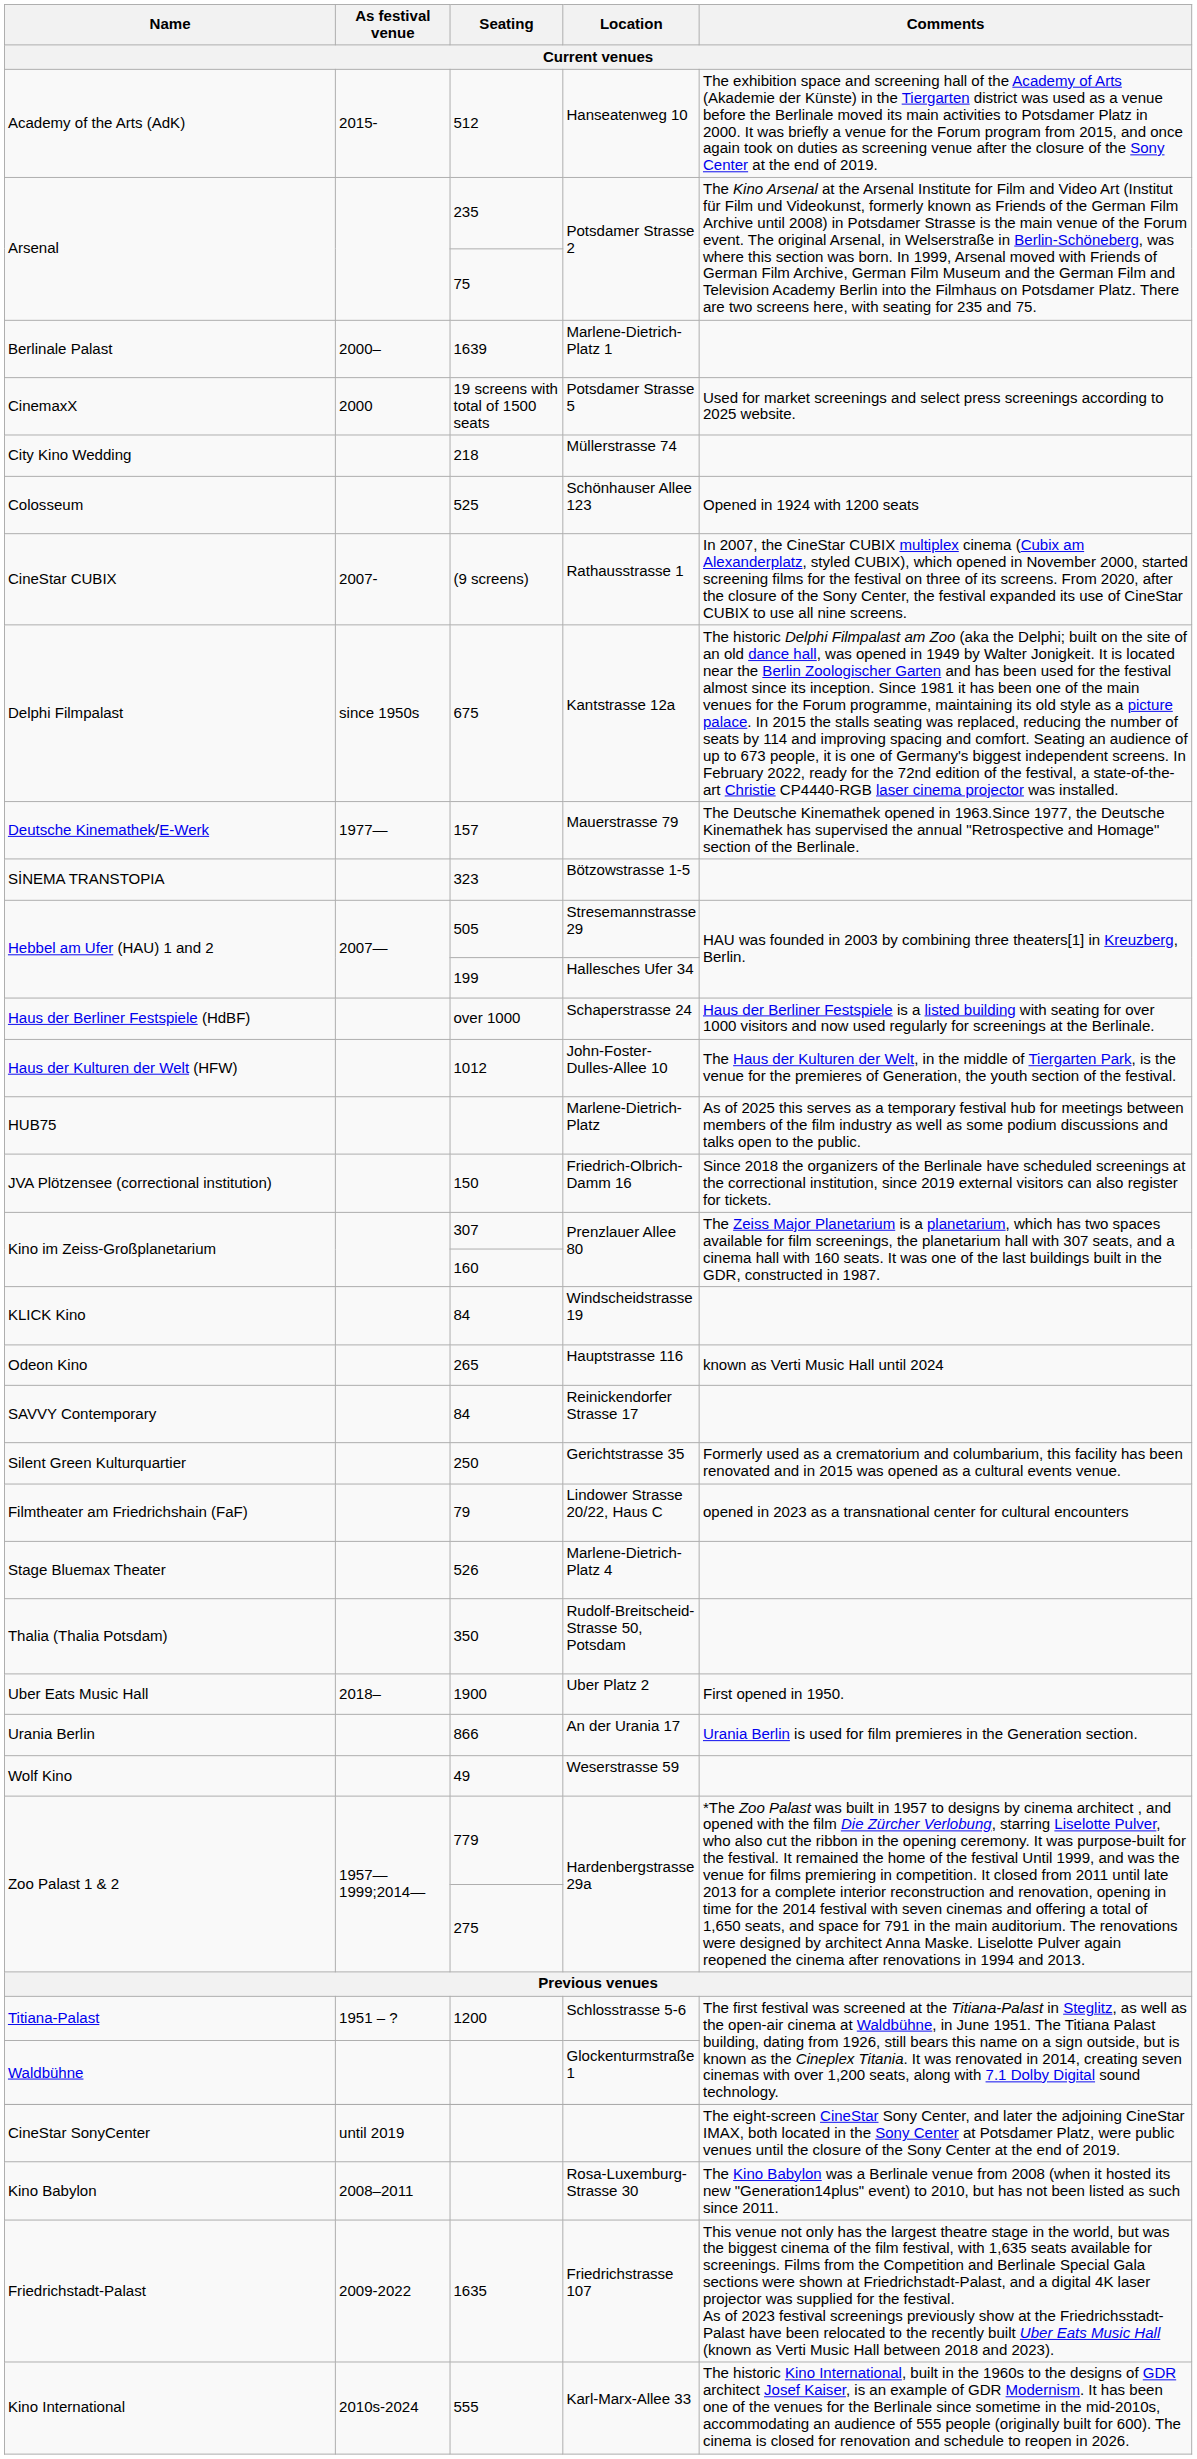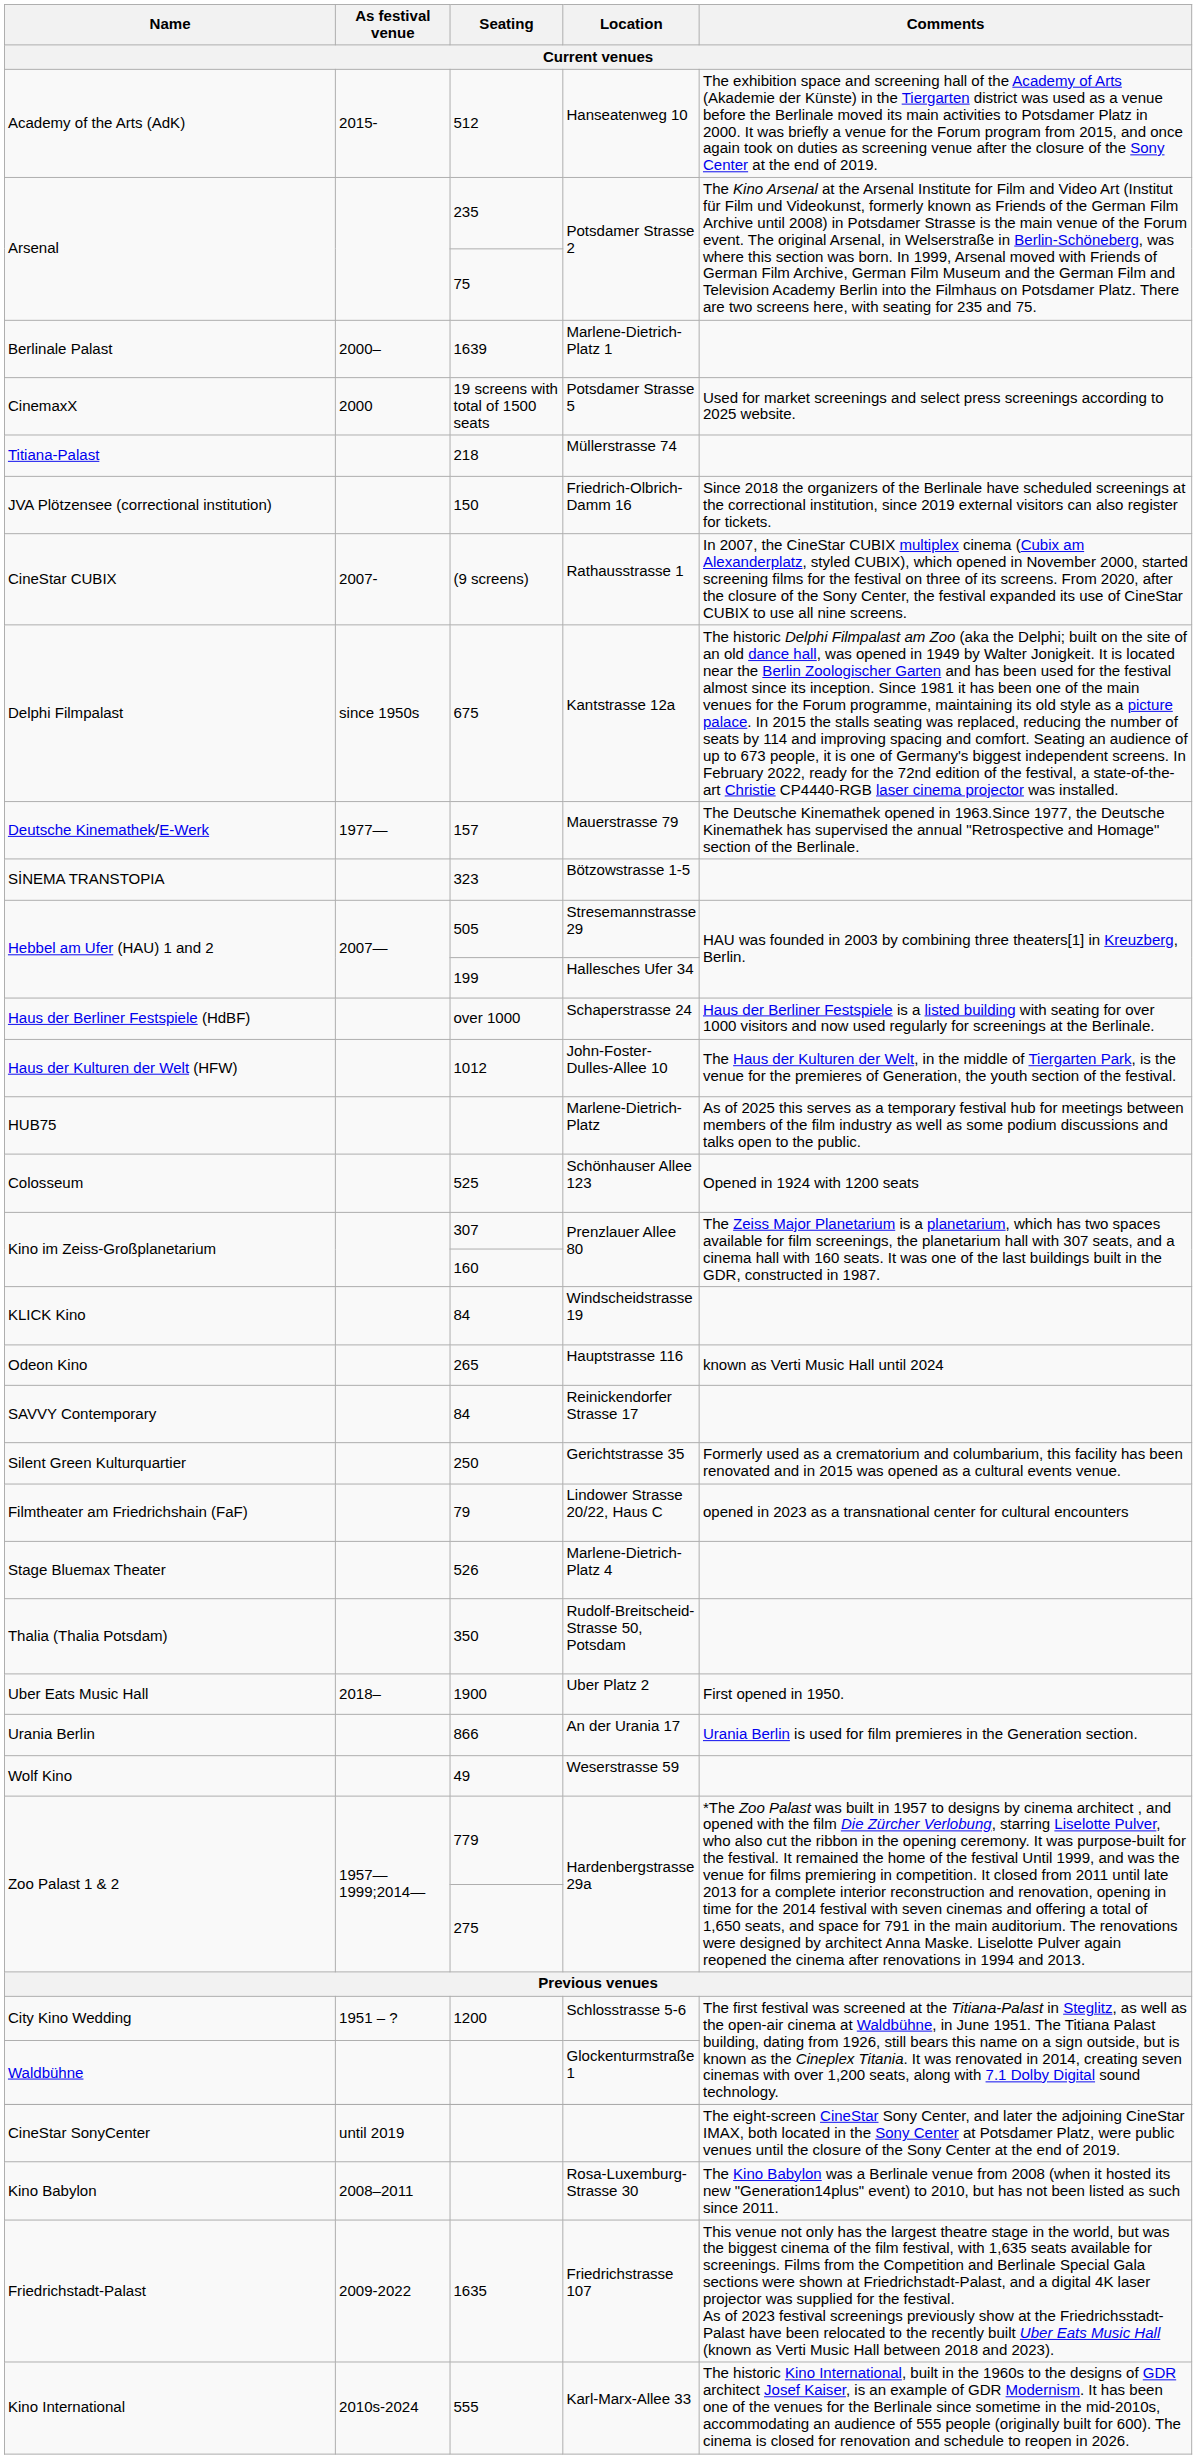Müllerstrasse 74 | Name: City Kino Wedding -> Titiana-Palast
rows swapped: Schönhauser Allee 123 <-> Friedrich-Olbrich-Damm 16
Schlosstrasse 5-6 | Name: Titiana-Palast -> City Kino Wedding
